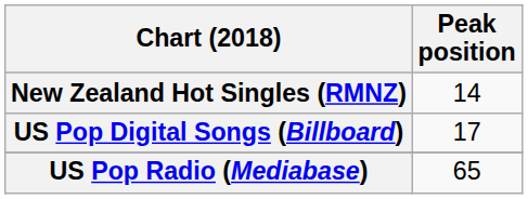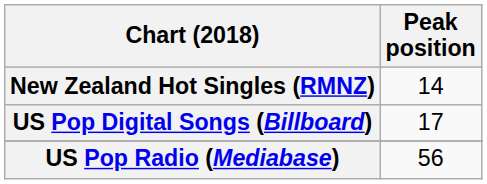US Pop Radio (Mediabase) | Peak position: 65 -> 56
